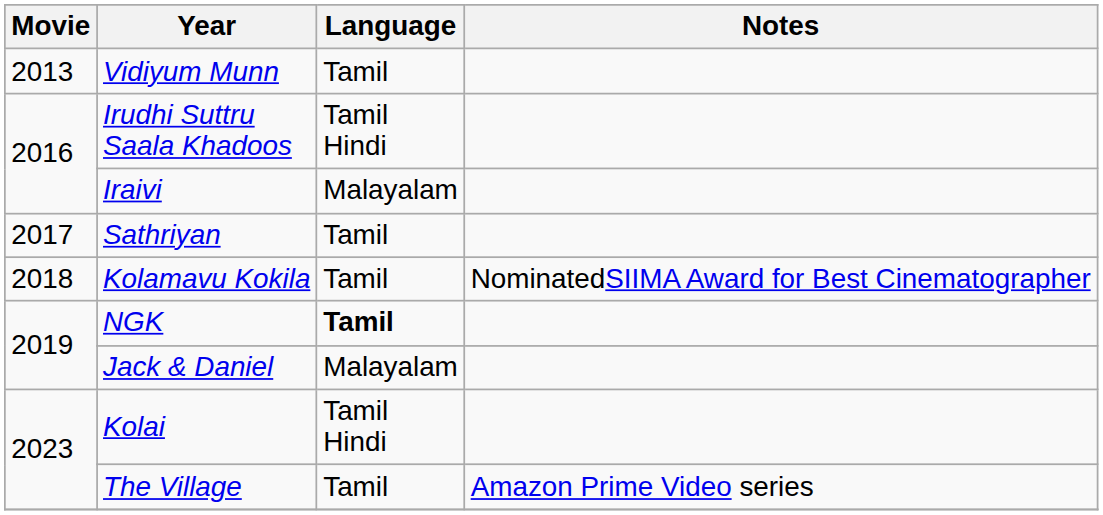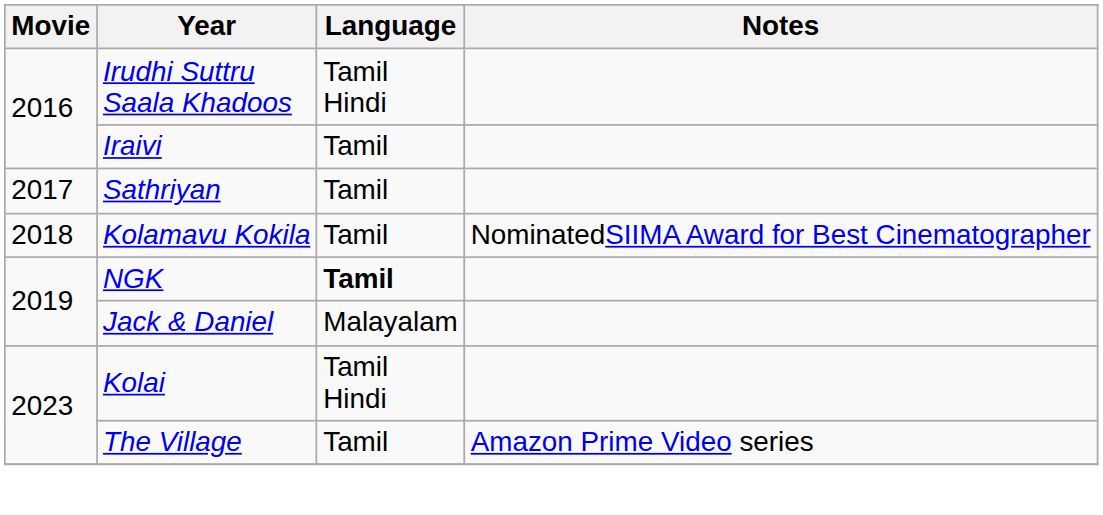- row: 2013 | Vidiyum Munn | Tamil
Iraivi | Language: Malayalam -> Tamil
